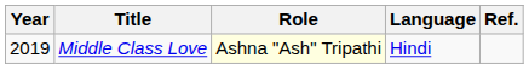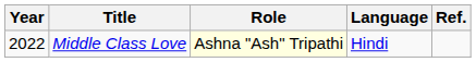Middle Class Love | Year: 2019 -> 2022
